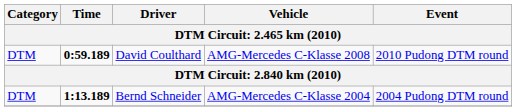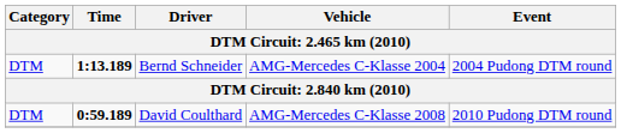rows swapped: David Coulthard <-> Bernd Schneider
